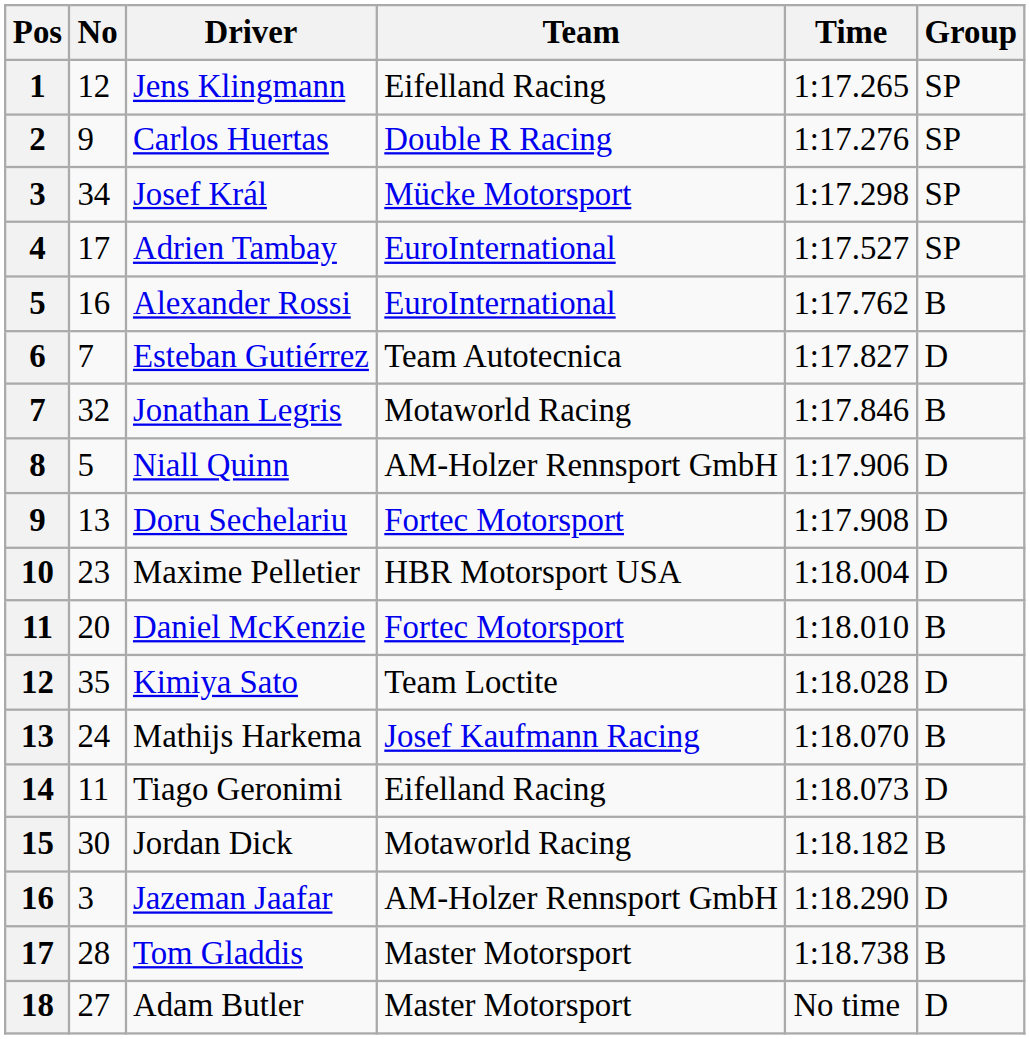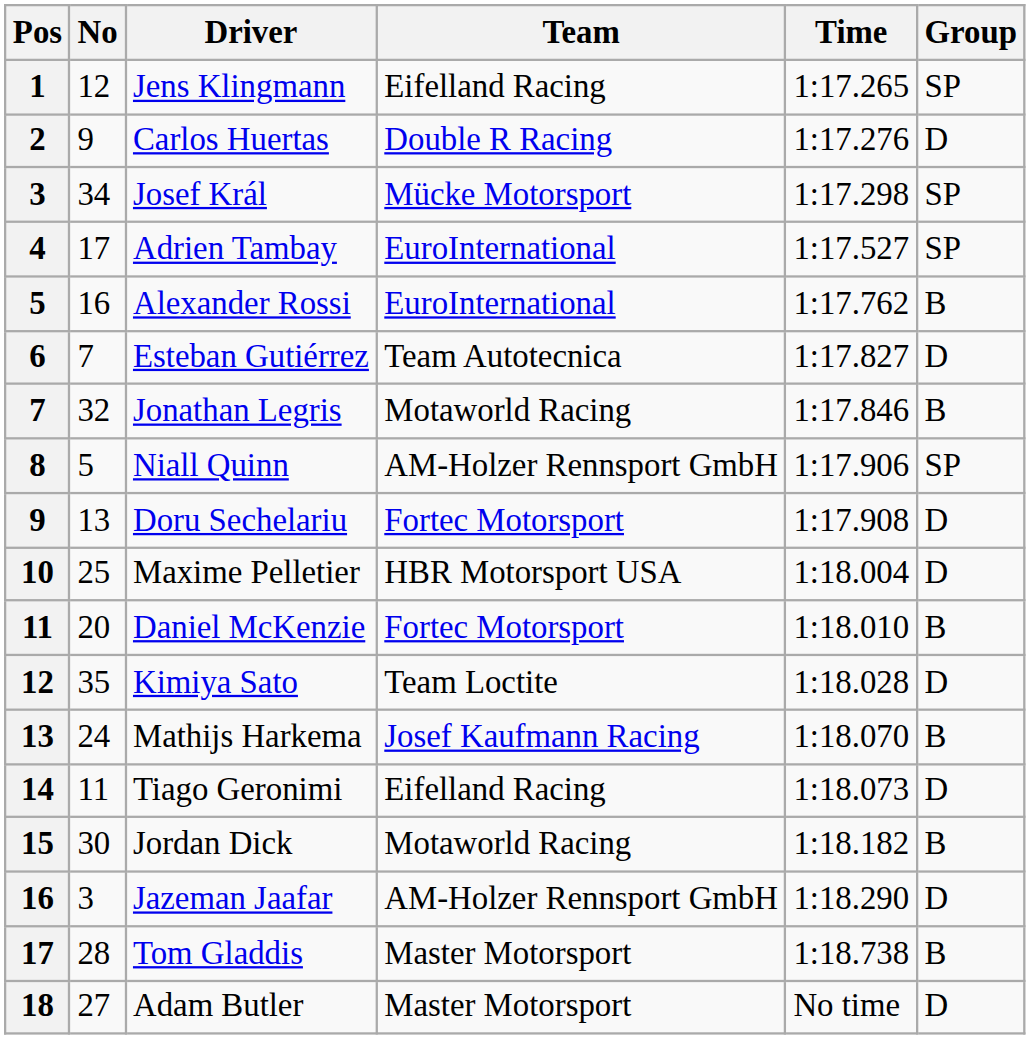Carlos Huertas | Group: SP -> D
Niall Quinn | Group: D -> SP
Maxime Pelletier | No: 23 -> 25
